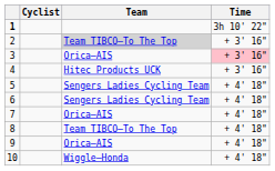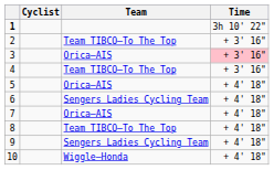2 | Team: lightgrey background -> no background
4 | Team: Hitec Products UCK -> Team TIBCO–To The Top
5 | Team: Sengers Ladies Cycling Team -> Orica–AIS
9 | Team: Orica–AIS -> Sengers Ladies Cycling Team
